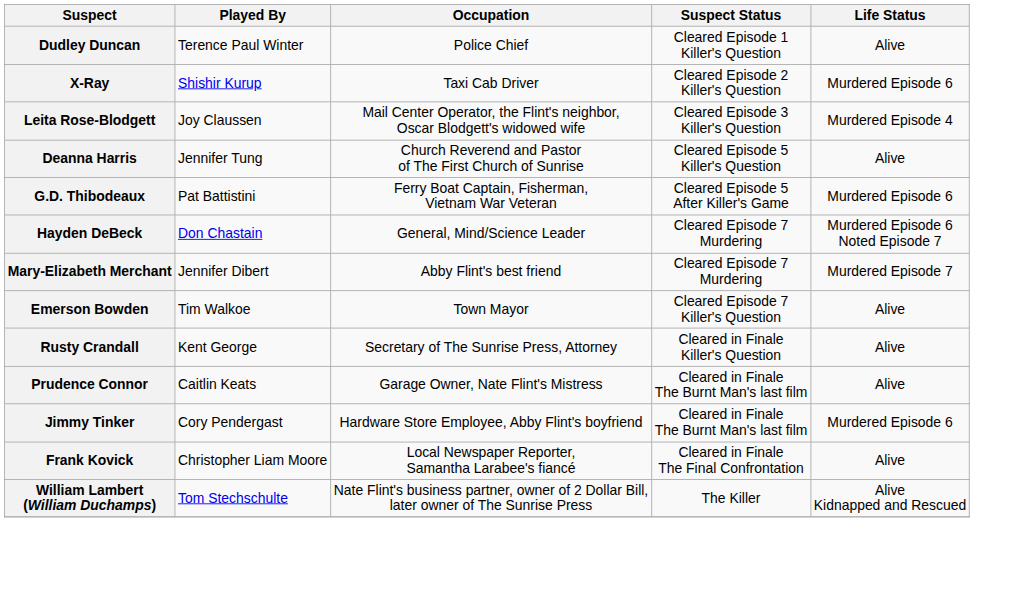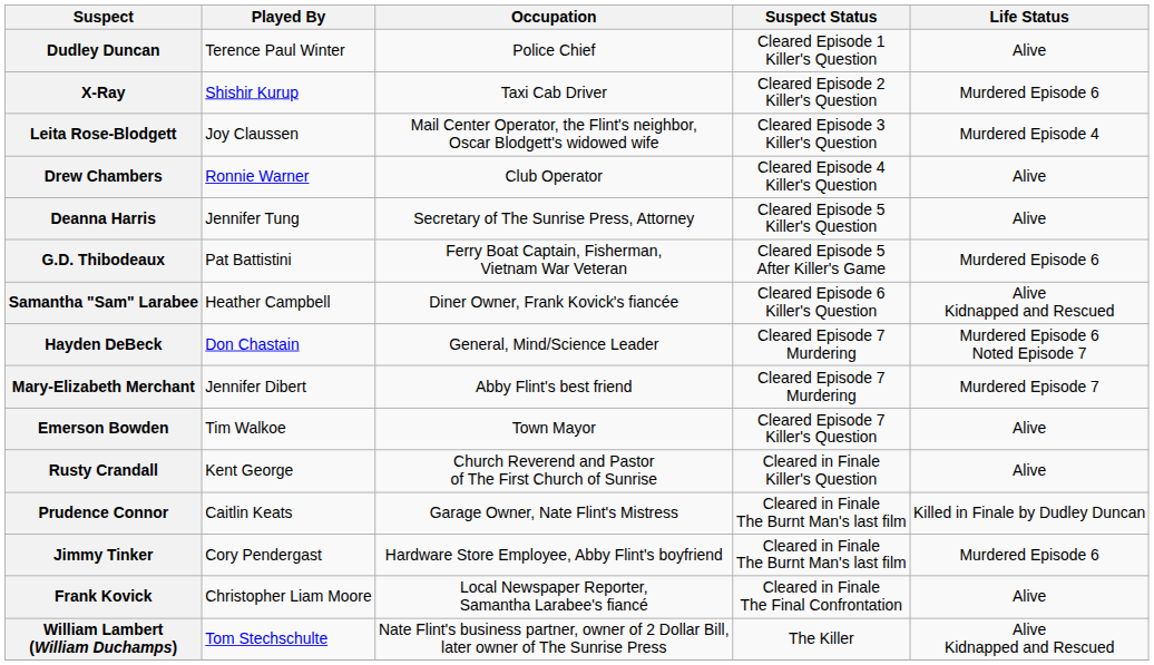+ row: Drew Chambers | Ronnie Warner | Club Operator | Cleared Episode 4 Killer's Question | Alive
Deanna Harris | Occupation: Church Reverend and Pastor of The First Church of Sunrise -> Secretary of The Sunrise Press, Attorney
+ row: Samantha "Sam" Larabee | Heather Campbell | Diner Owner, Frank Kovick's fiancée | Cleared Episode 6 Killer's Question | Alive Kidnapped and Rescued
Rusty Crandall | Occupation: Secretary of The Sunrise Press, Attorney -> Church Reverend and Pastor of The First Church of Sunrise
Prudence Connor | Life Status: Alive -> Killed in Finale by Dudley Duncan
